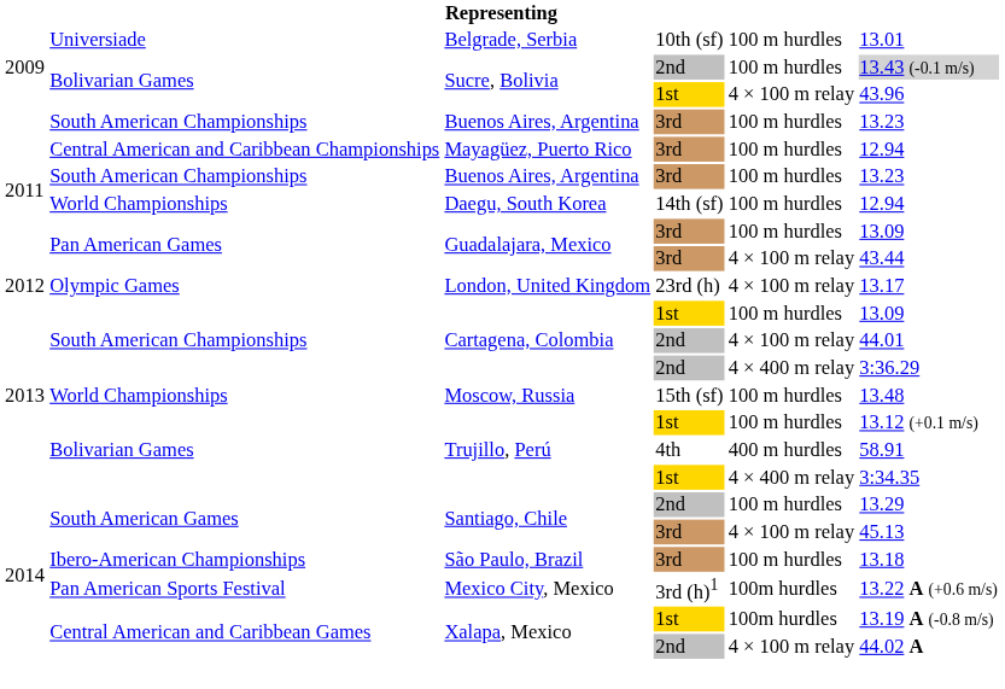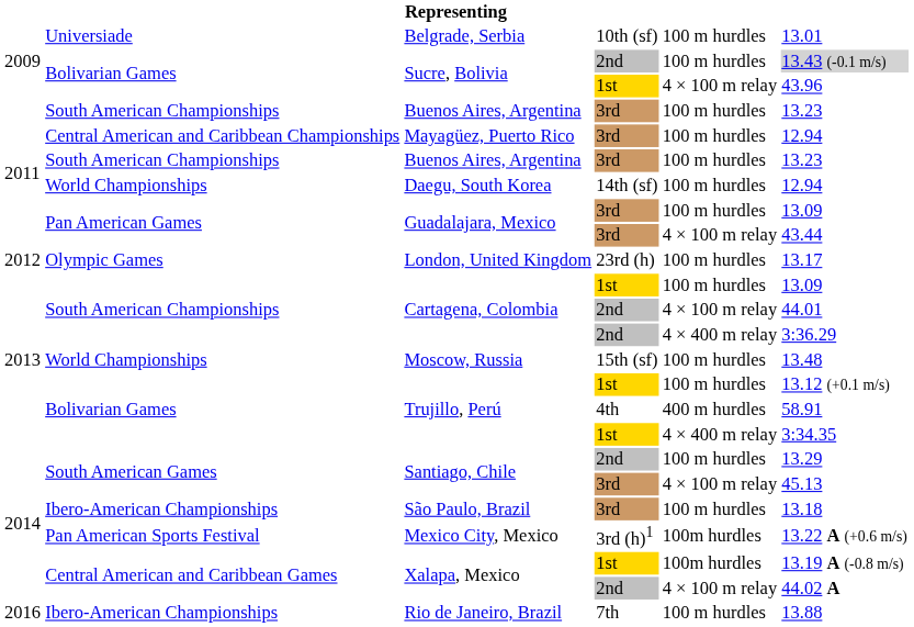London, United Kingdom | column 5: 4 × 100 m relay -> 100 m hurdles
+ row: 2016 | Ibero-American Championships | Rio de Janeiro, Brazil | 7th | 100 m hurdles | 13.88
